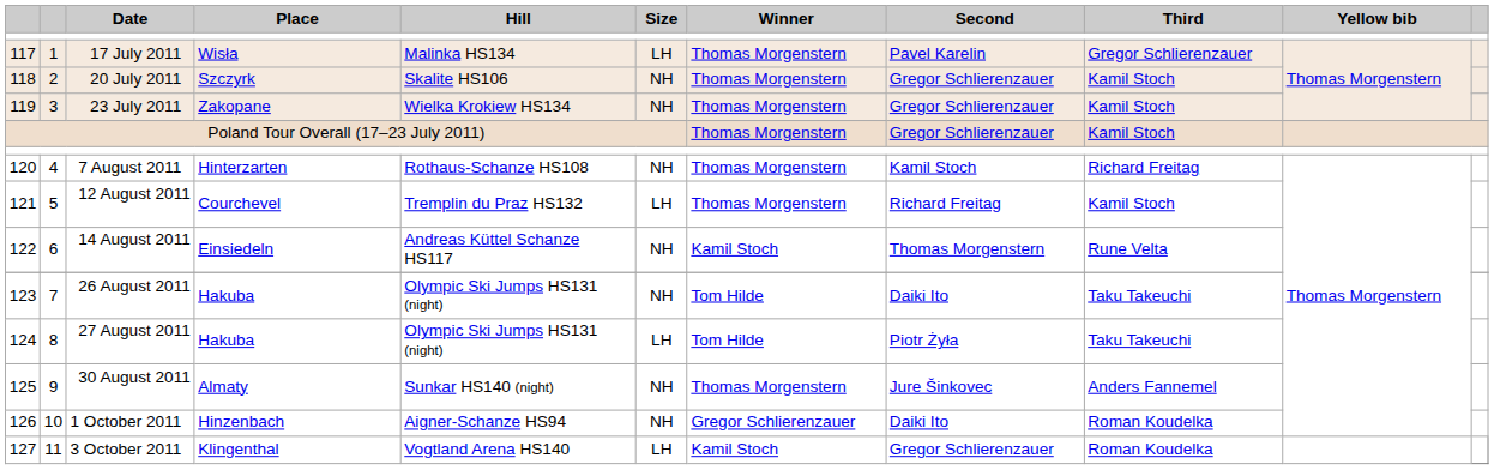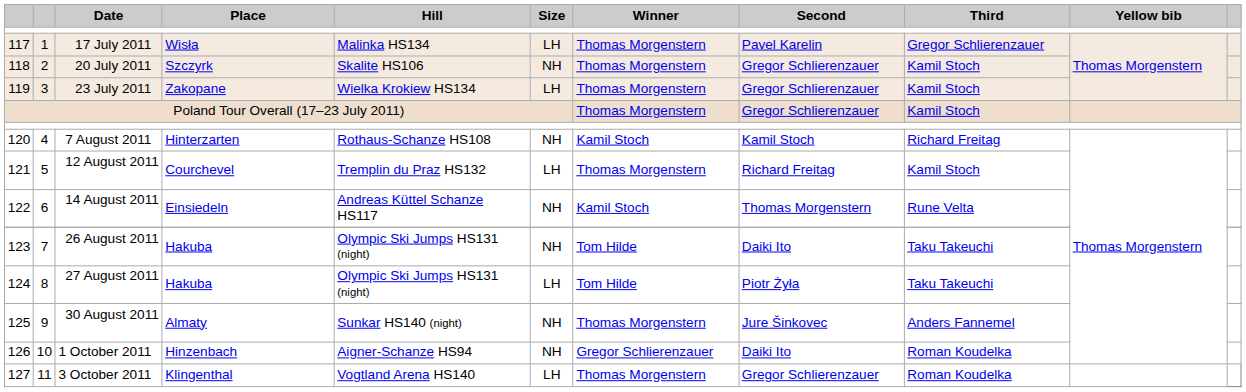23 July 2011 | Size: NH -> LH
7 August 2011 | Winner: Thomas Morgenstern -> Kamil Stoch
3 October 2011 | Winner: Kamil Stoch -> Thomas Morgenstern
